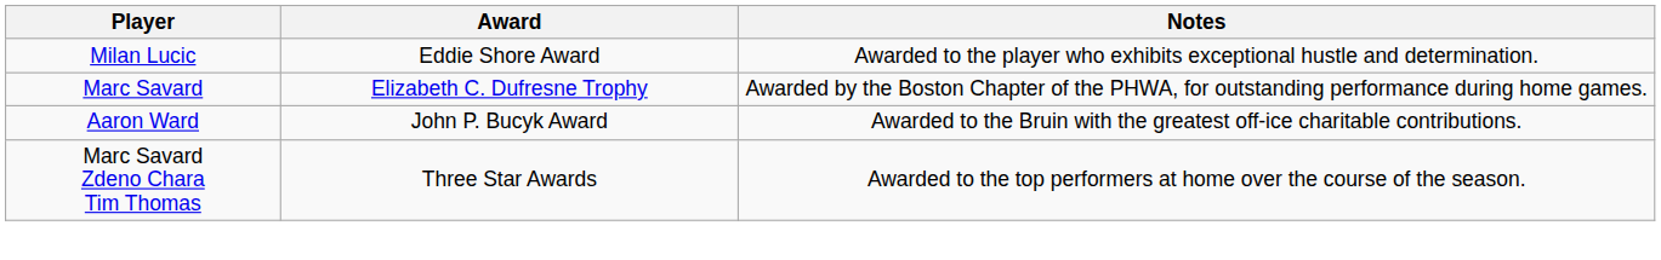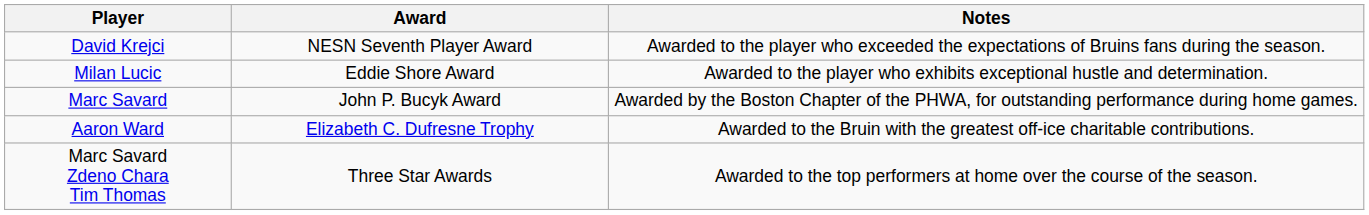+ row: David Krejci | NESN Seventh Player Award | Awarded to the player who exceeded the expectations of Bruins fans during the season.
Marc Savard | Award: Elizabeth C. Dufresne Trophy -> John P. Bucyk Award
Aaron Ward | Award: John P. Bucyk Award -> Elizabeth C. Dufresne Trophy
